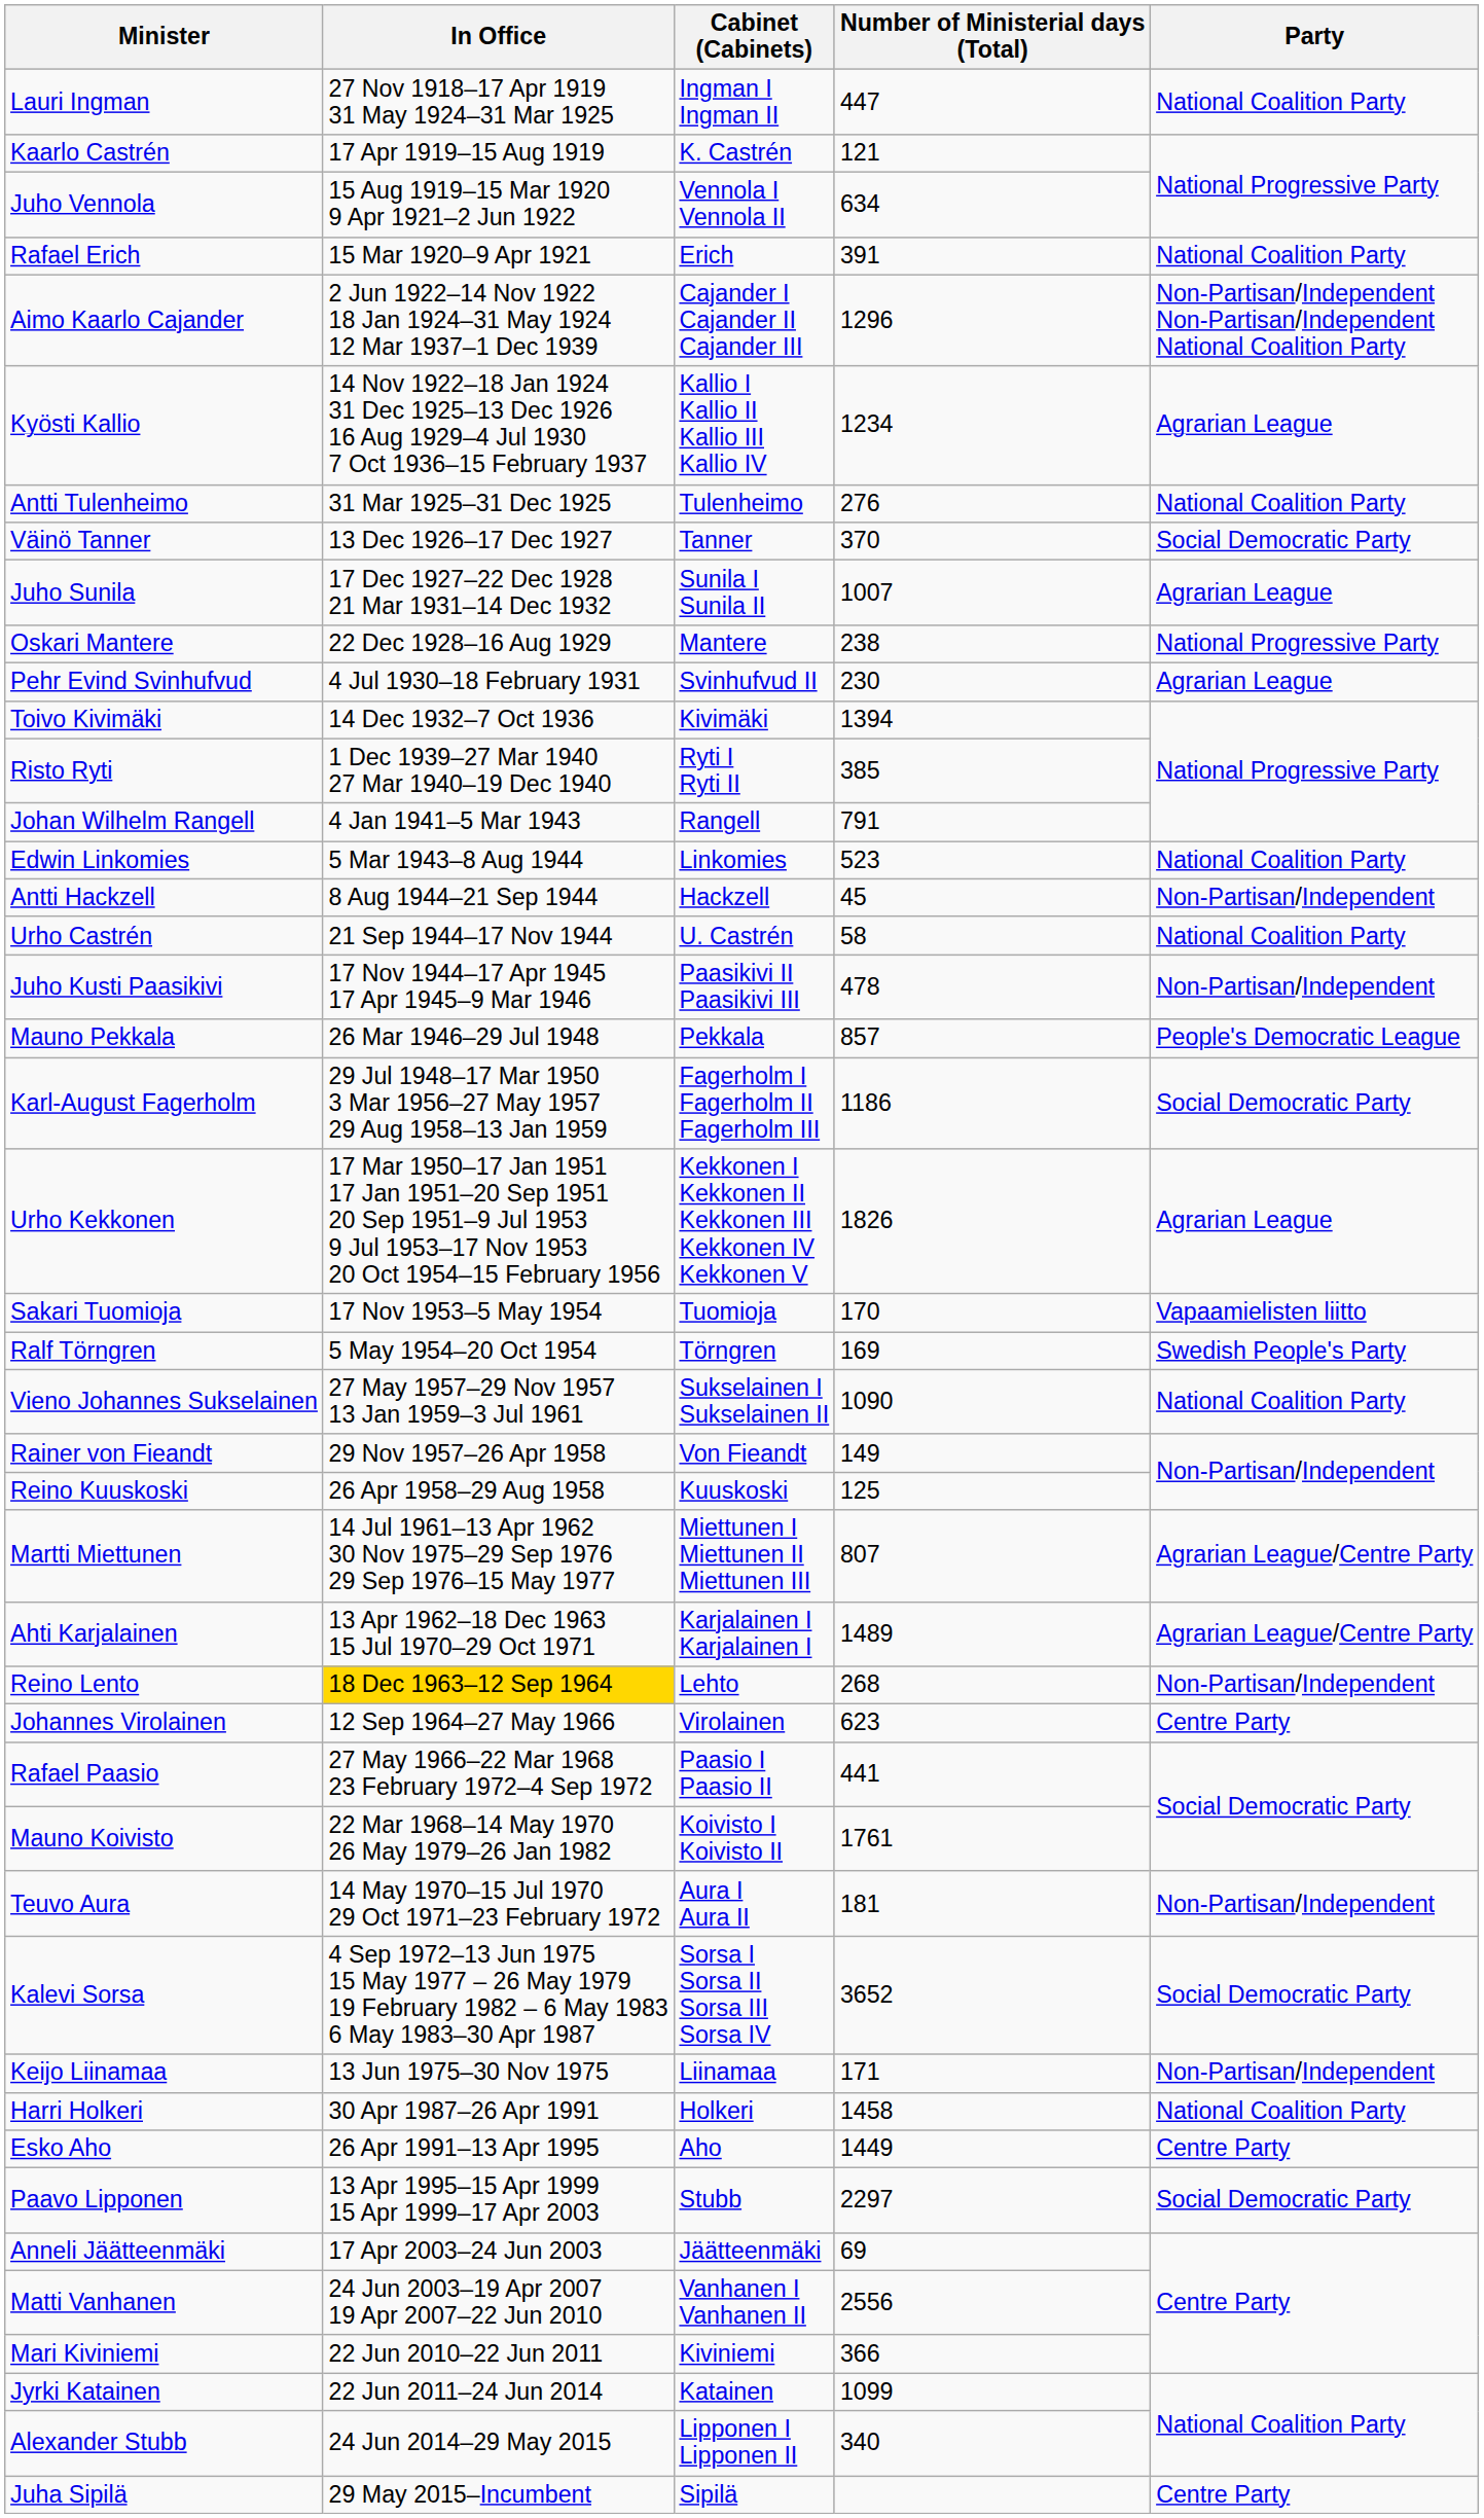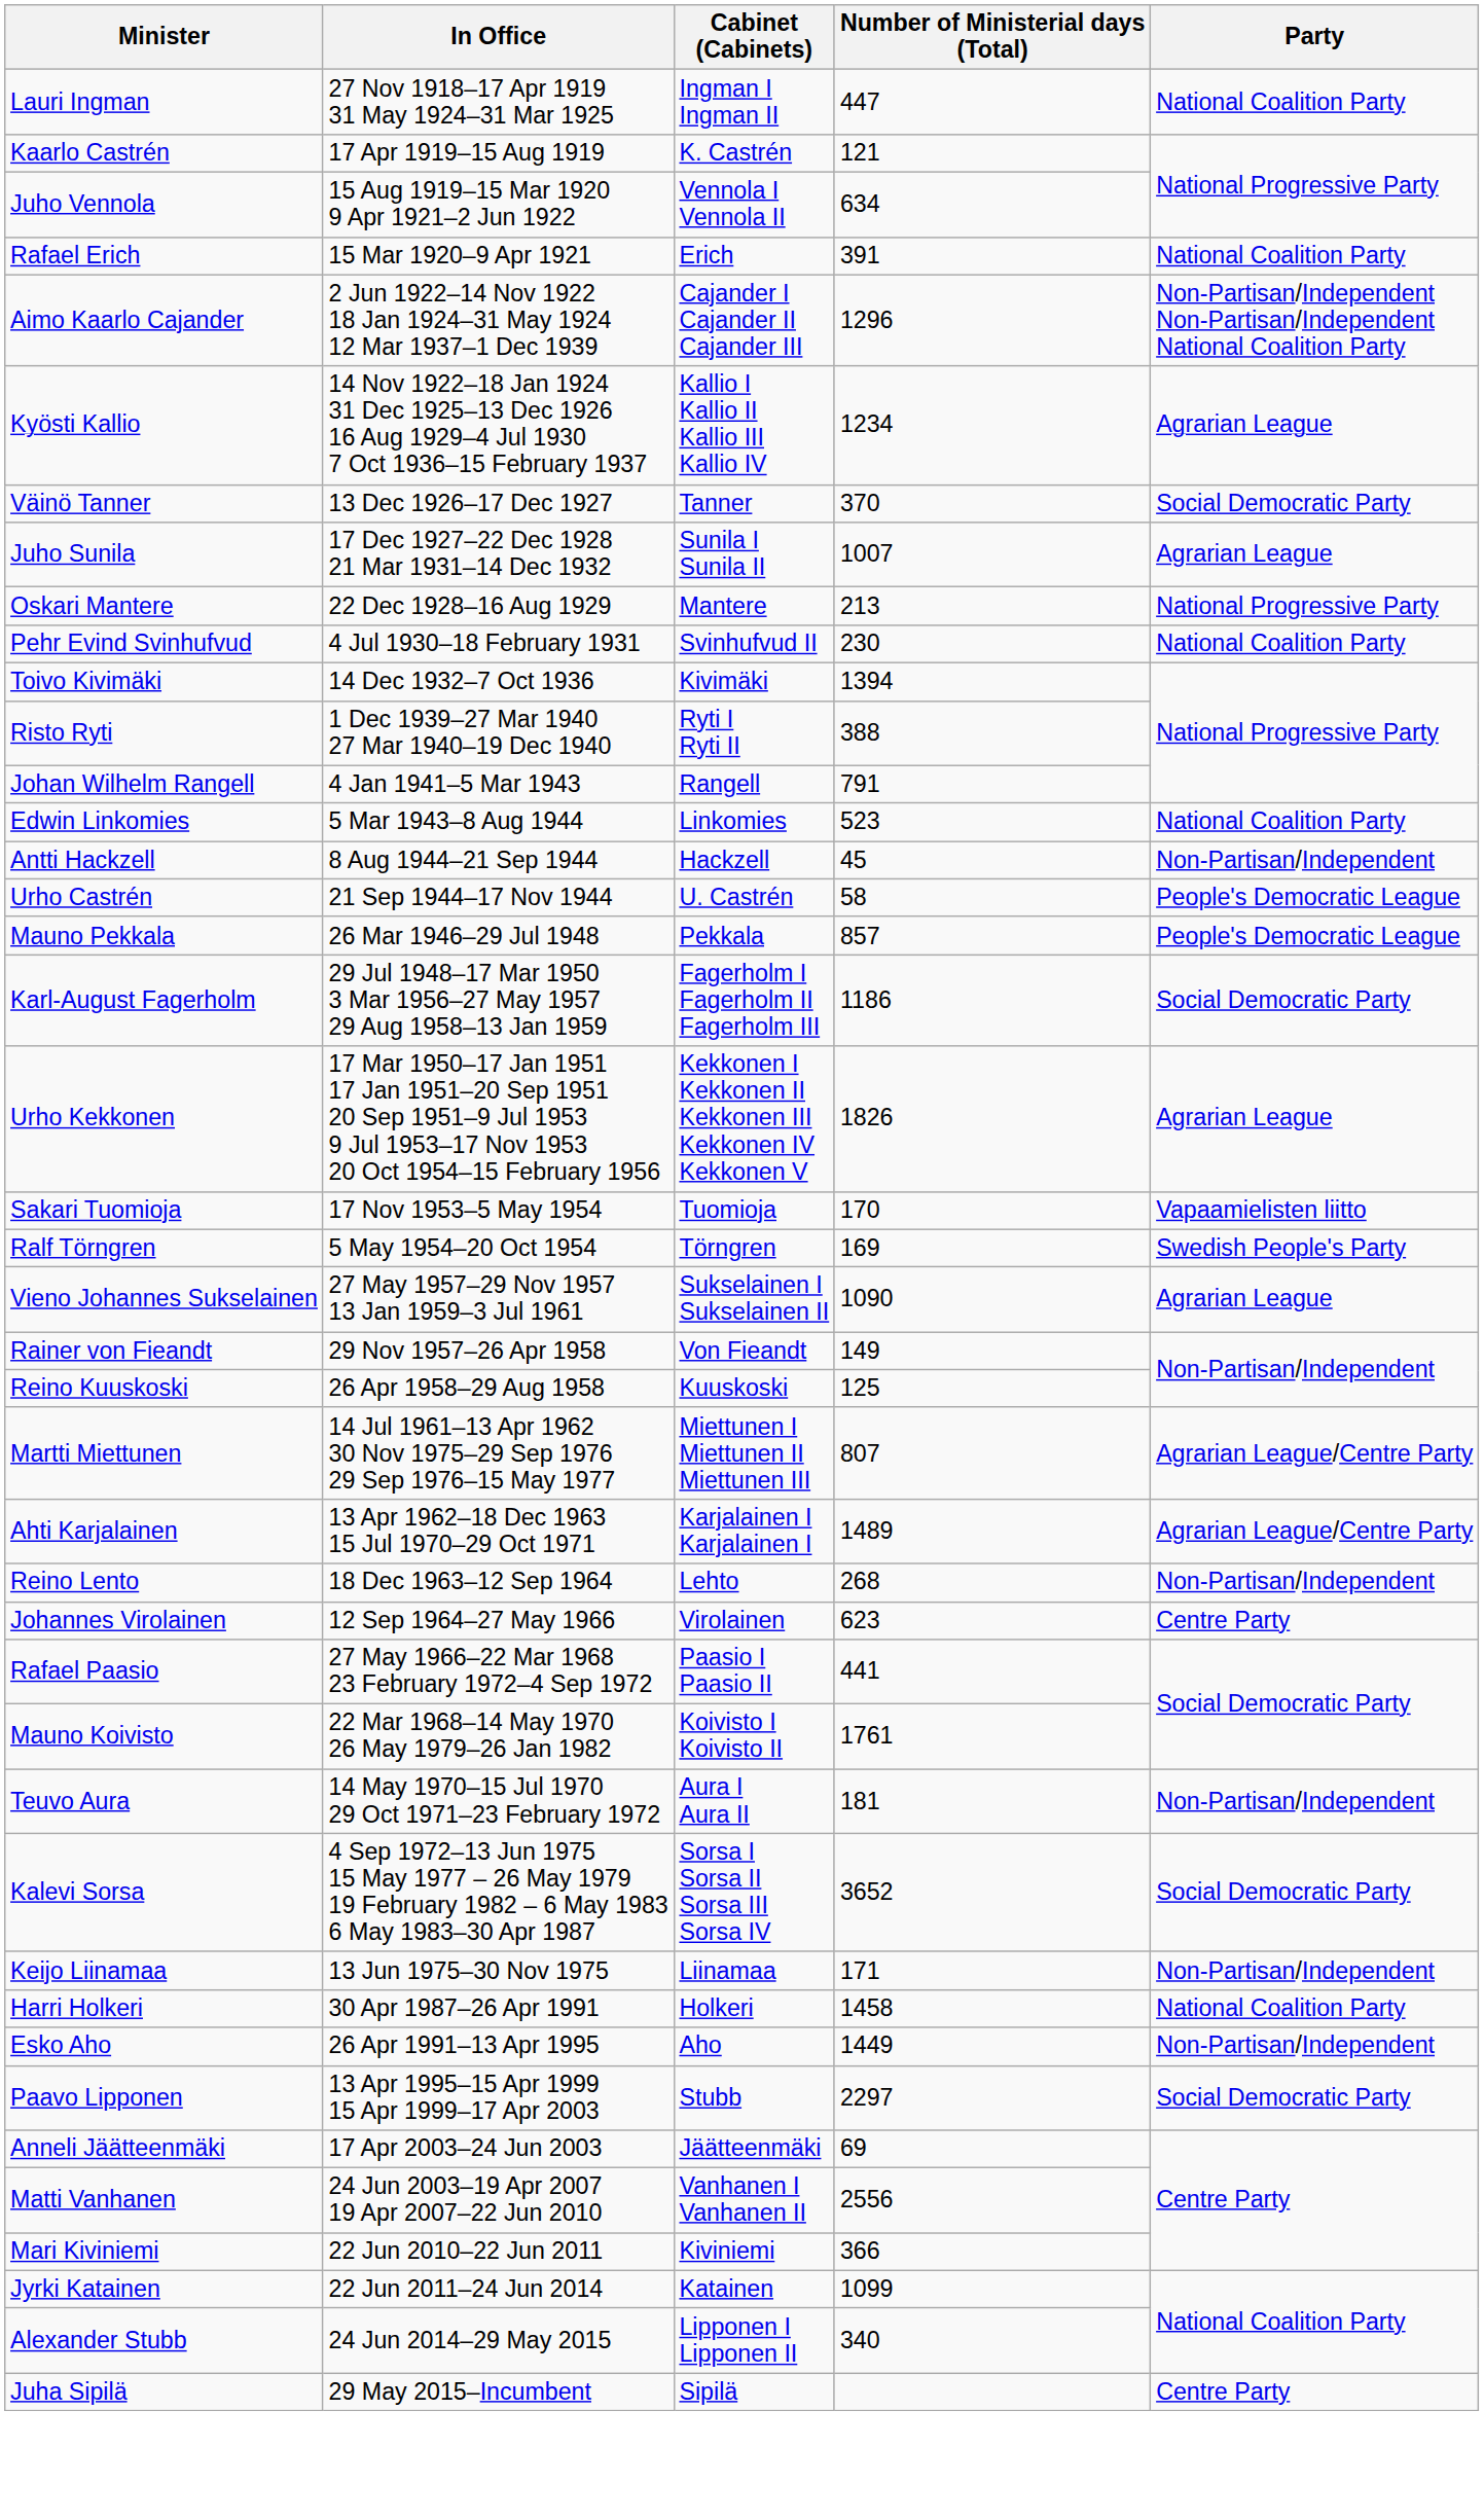- row: Antti Tulenheimo | 31 Mar 1925–31 Dec 1925 | Tulenheimo | 276 | National Coalition Party
Oskari Mantere | Number of Ministerial days (Total): 238 -> 213
Pehr Evind Svinhufvud | Party: Agrarian League -> National Coalition Party
Risto Ryti | Number of Ministerial days (Total): 385 -> 388
Urho Castrén | Party: National Coalition Party -> People's Democratic League
- row: Juho Kusti Paasikivi | 17 Nov 1944–17 Apr 1945 17 Apr 1945–9 Mar 1946 | Paasikivi II Paasikivi III | 478 | Non-Partisan/Independent
Vieno Johannes Sukselainen | Party: National Coalition Party -> Agrarian League
Reino Lento | In Office: gold background -> no background
Esko Aho | Party: Centre Party -> Non-Partisan/Independent
